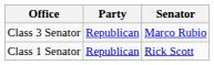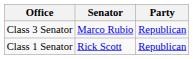columns swapped: Senator <-> Party
